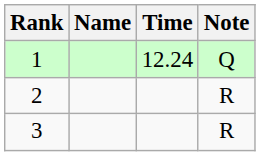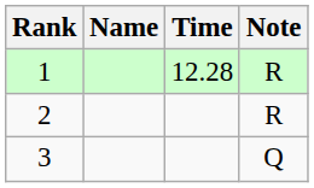1 | Time: 12.24 -> 12.28
1 | Note: Q -> R
3 | Note: R -> Q
